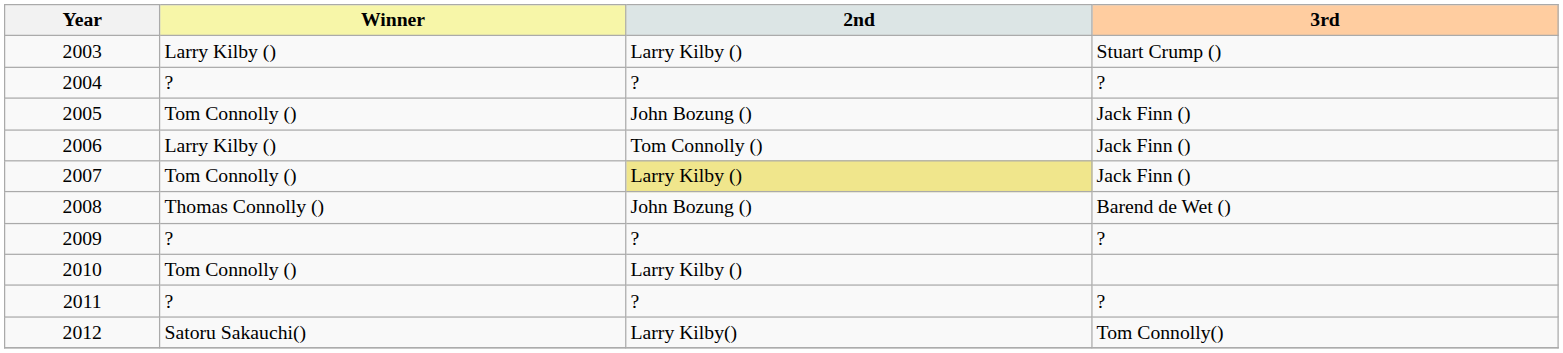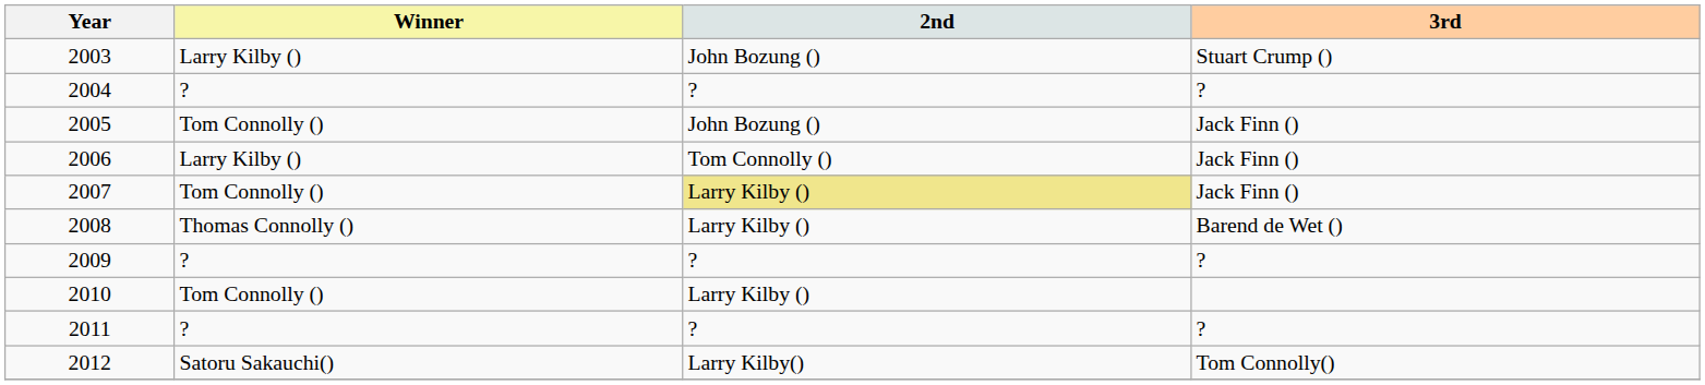2003 | 2nd: Larry Kilby () -> John Bozung ()
2008 | 2nd: John Bozung () -> Larry Kilby ()
